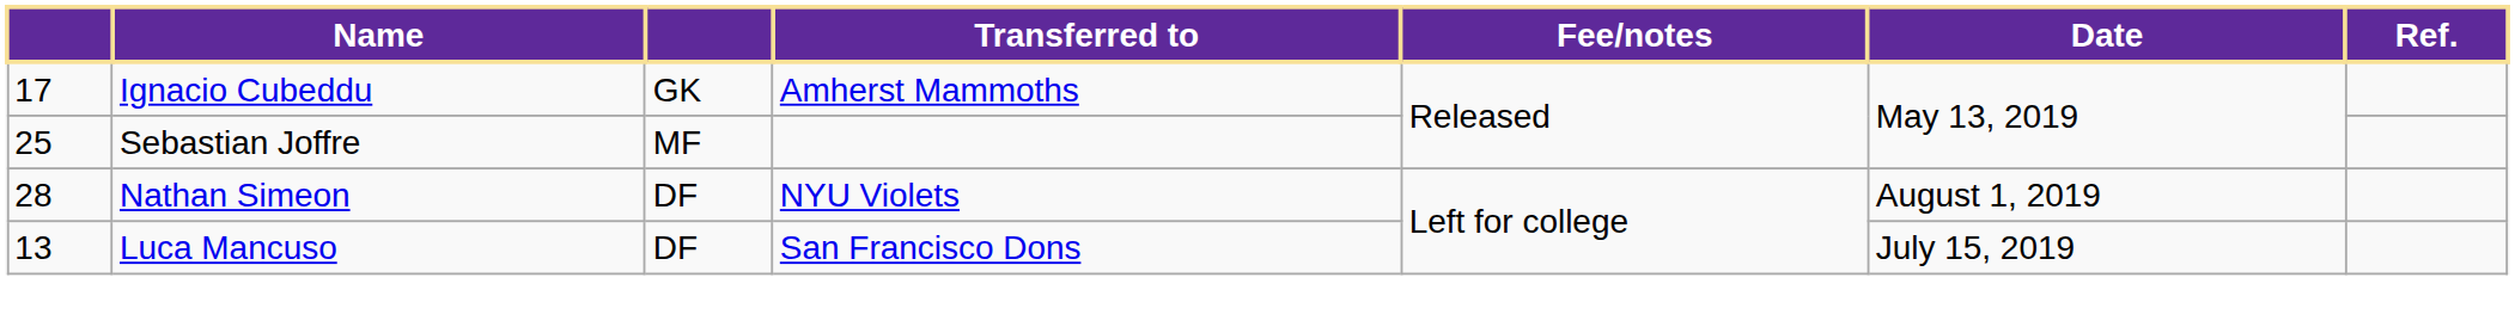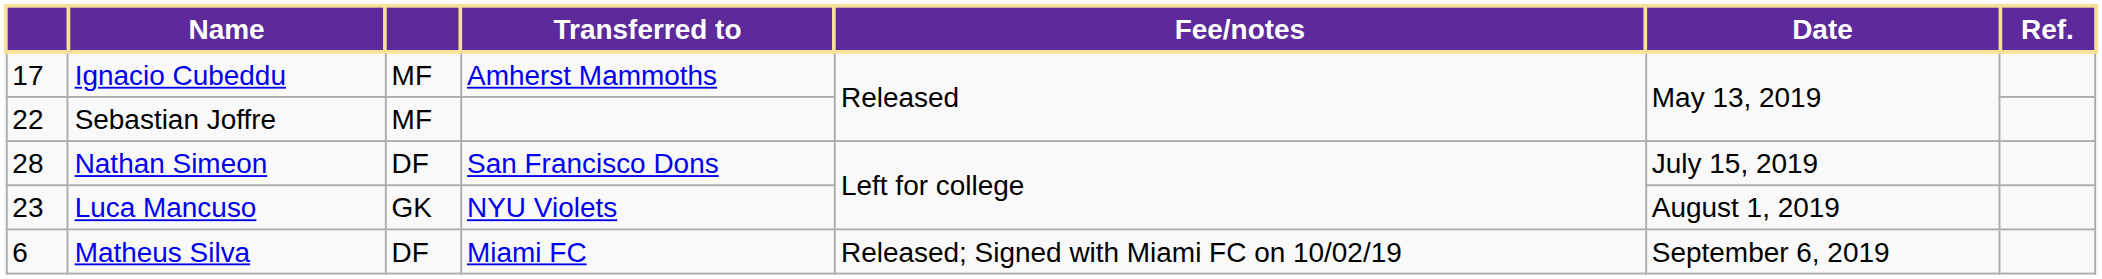Ignacio Cubeddu | column 3: GK -> MF
Sebastian Joffre | column 1: 25 -> 22
Nathan Simeon | Transferred to: NYU Violets -> San Francisco Dons
Nathan Simeon | Date: August 1, 2019 -> July 15, 2019
Luca Mancuso | column 1: 13 -> 23
Luca Mancuso | column 3: DF -> GK
Luca Mancuso | Transferred to: San Francisco Dons -> NYU Violets
Luca Mancuso | Date: July 15, 2019 -> August 1, 2019
+ row: 6 | Matheus Silva | DF | Miami FC | Released; Signed with Miami FC on 10/02/19 | September 6, 2019
